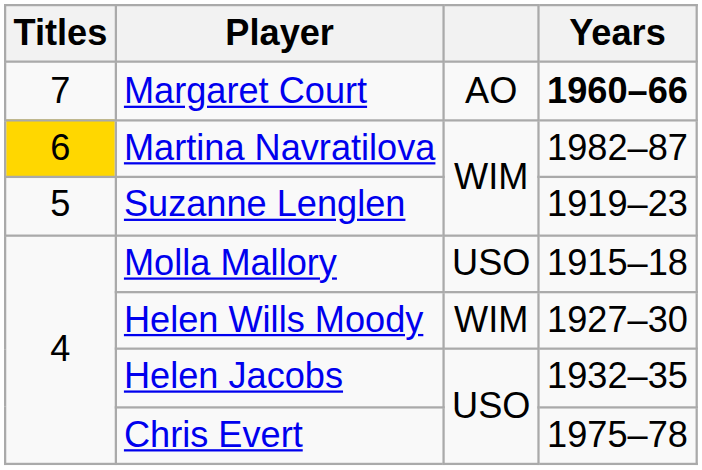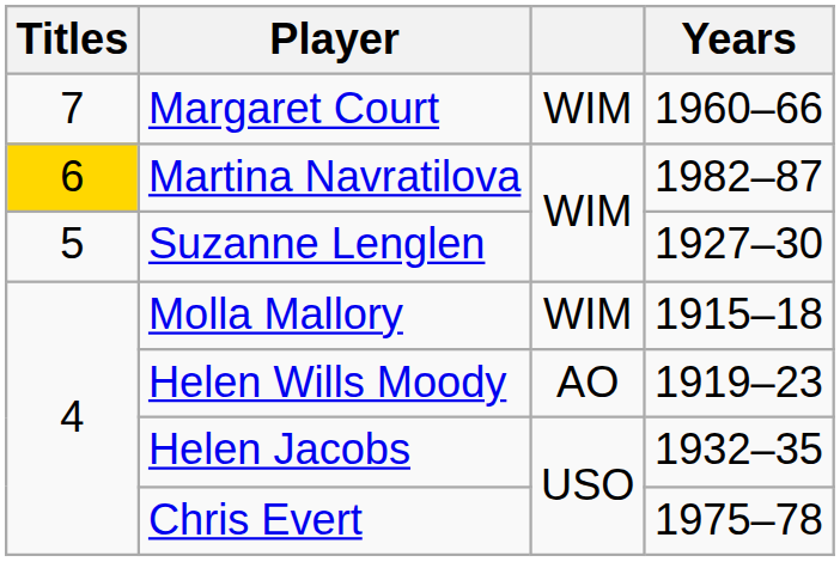Margaret Court | column 3: AO -> WIM
Margaret Court | Years: bold -> normal
Suzanne Lenglen | Years: 1919–23 -> 1927–30
Molla Mallory | column 3: USO -> WIM
Helen Wills Moody | column 3: WIM -> AO
Helen Wills Moody | Years: 1927–30 -> 1919–23
